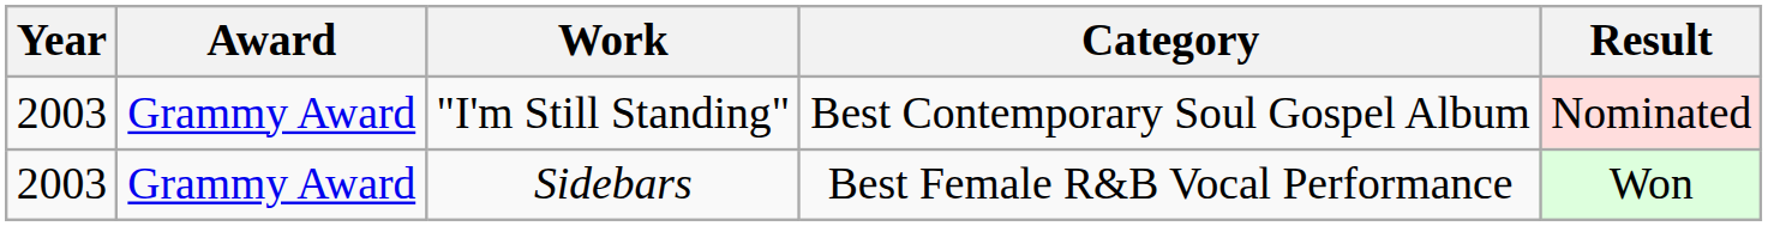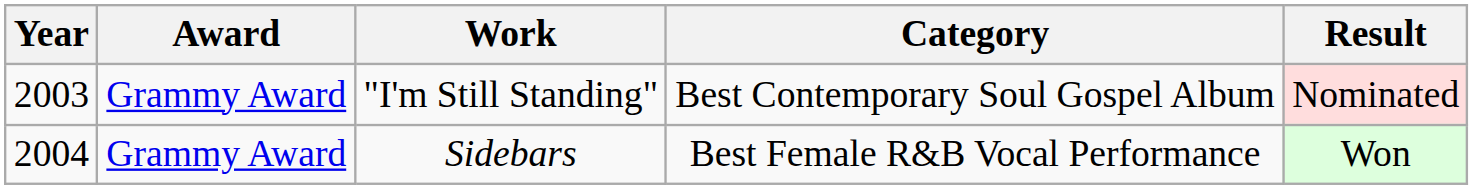Sidebars | Year: 2003 -> 2004
